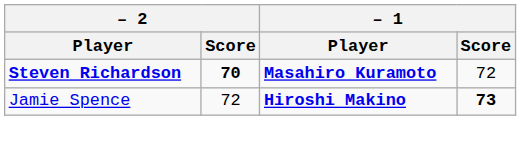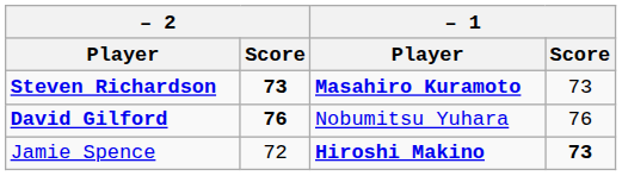Steven Richardson | – 2 / Score: 70 -> 73
Steven Richardson | – 1 / Score: 72 -> 73
+ row: David Gilford | 76 | Nobumitsu Yuhara | 76
